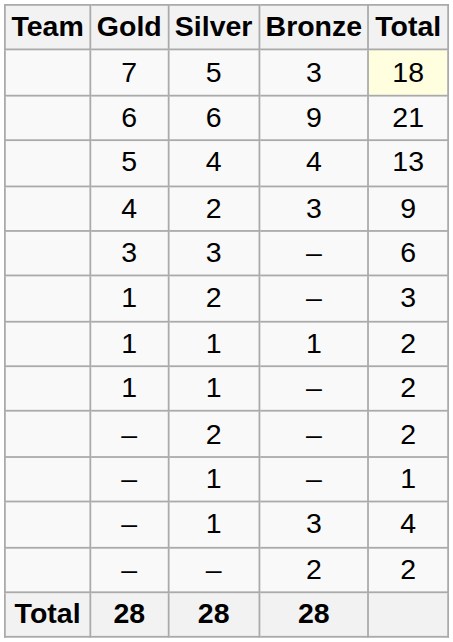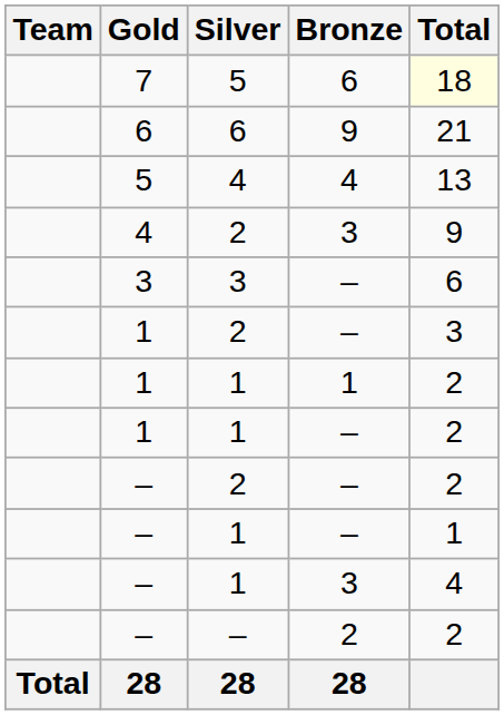7 | Bronze: 3 -> 6
